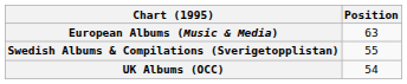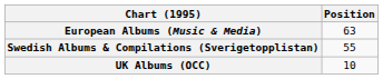UK Albums (OCC) | Position: 54 -> 10
